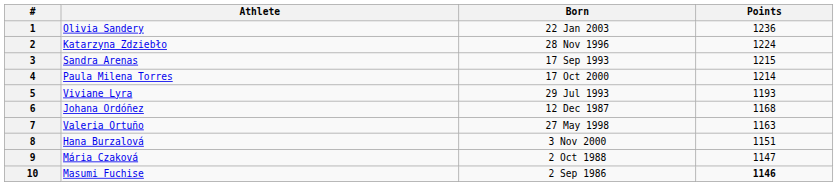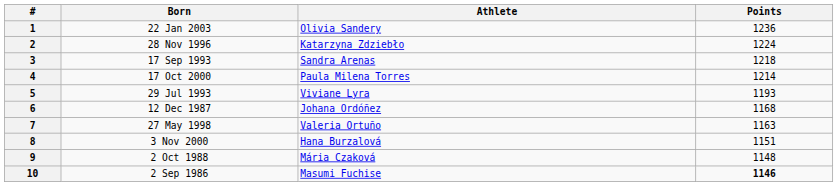columns swapped: Athlete <-> Born
3 | Points: 1215 -> 1218
9 | Points: 1147 -> 1148
